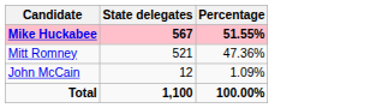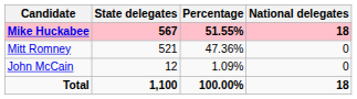+ column: National delegates | 18 | 0 | 0 | 18
